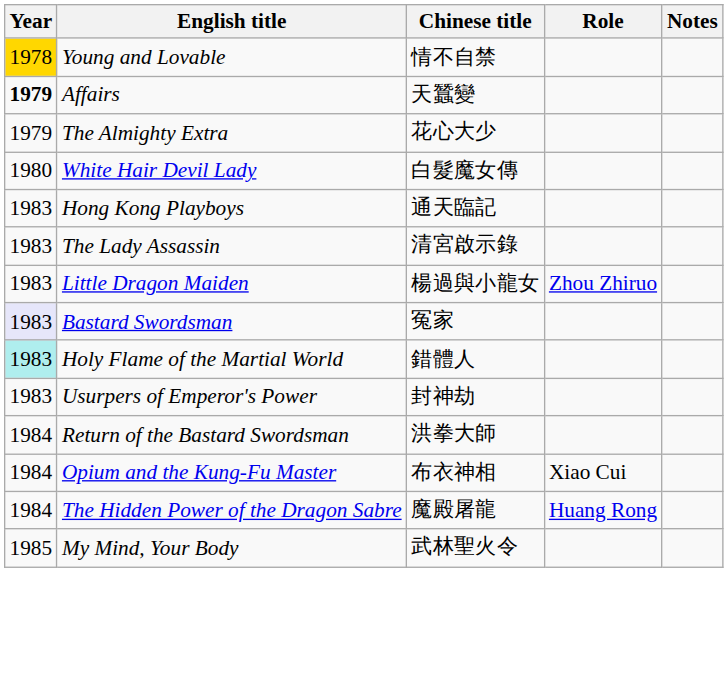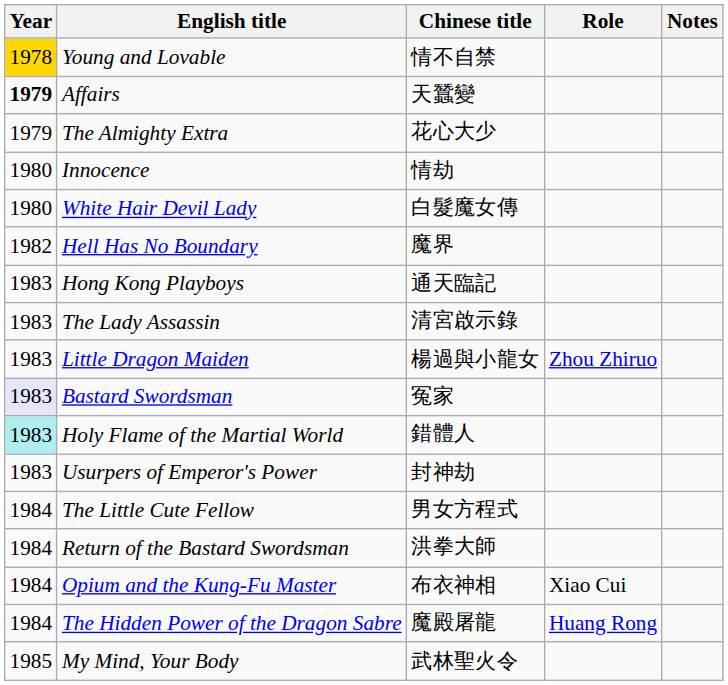+ row: 1980 | Innocence | 情劫
+ row: 1982 | Hell Has No Boundary | 魔界
+ row: 1984 | The Little Cute Fellow | 男女方程式
